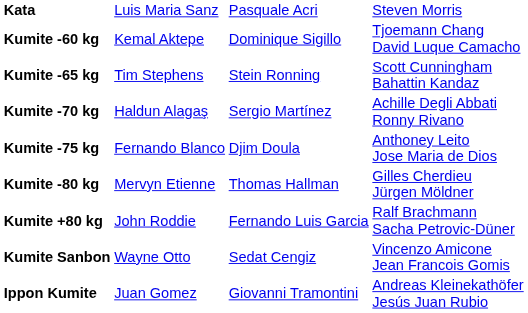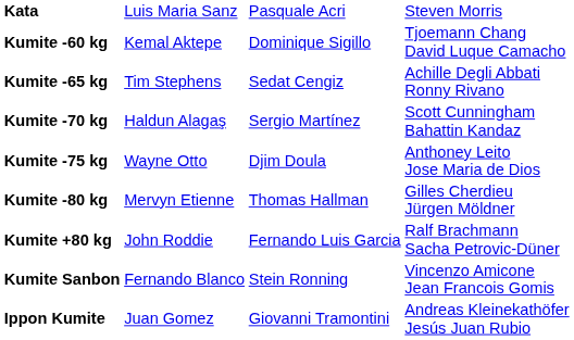Kumite -65 kg | column 3: Stein Ronning -> Sedat Cengiz
Kumite -65 kg | column 4: Scott Cunningham Bahattin Kandaz -> Achille Degli Abbati Ronny Rivano
Kumite -70 kg | column 4: Achille Degli Abbati Ronny Rivano -> Scott Cunningham Bahattin Kandaz
Kumite -75 kg | column 2: Fernando Blanco -> Wayne Otto
Kumite Sanbon | column 2: Wayne Otto -> Fernando Blanco
Kumite Sanbon | column 3: Sedat Cengiz -> Stein Ronning
